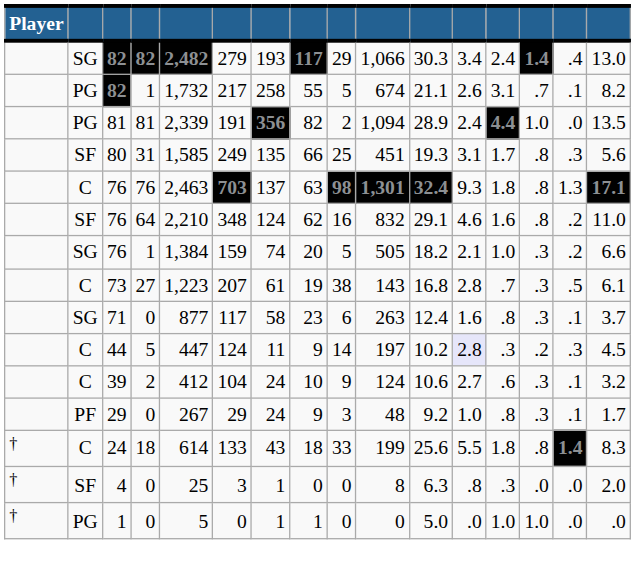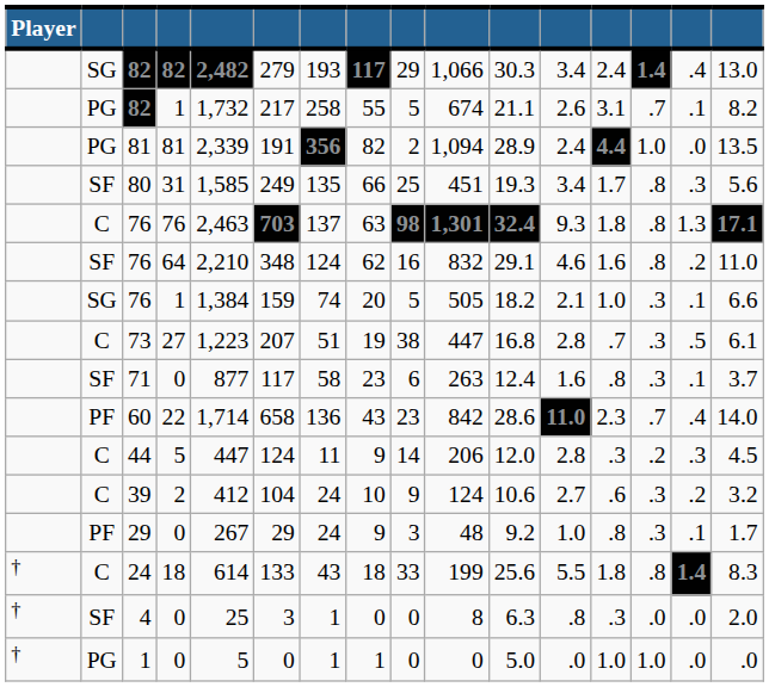80 | column 12: 3.1 -> 3.4
76 / 1 | column 15: .2 -> .1
73 | column 7: 61 -> 51
73 | column 10: 143 -> 447
71 | column 2: SG -> SF
+ row: PF | 60 | 22 | 1,714 | 658 | 136 | 43 | 23 | 842 | 28.6 | 11.0 | 2.3 | .7 | .4 | 14.0
44 | column 10: 197 -> 206
44 | column 11: 10.2 -> 12.0
44 | column 12: lavender background -> no background
39 | column 15: .1 -> .2
